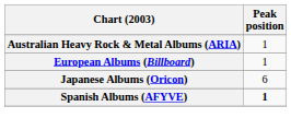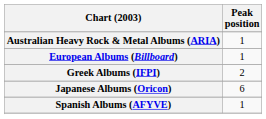+ row: Greek Albums (IFPI) | 2
Spanish Albums (AFYVE) | Peak position: bold -> normal
